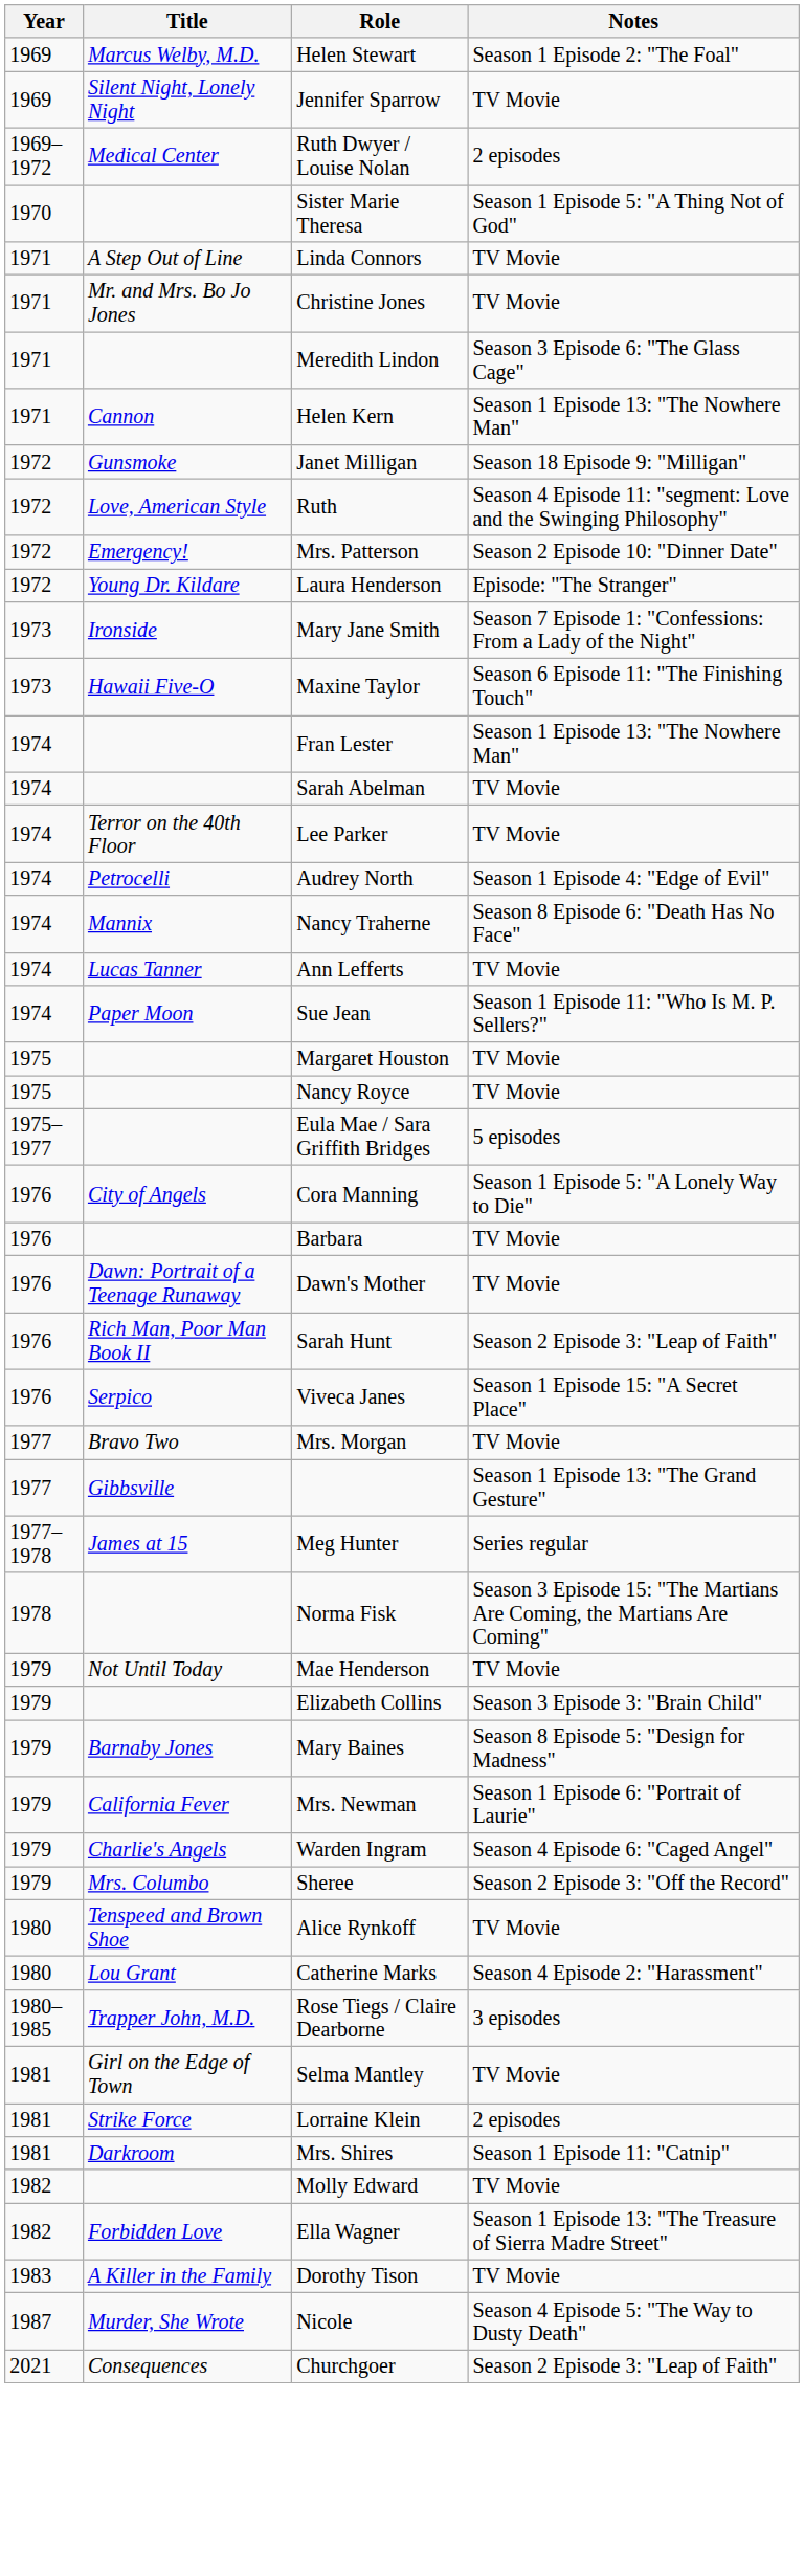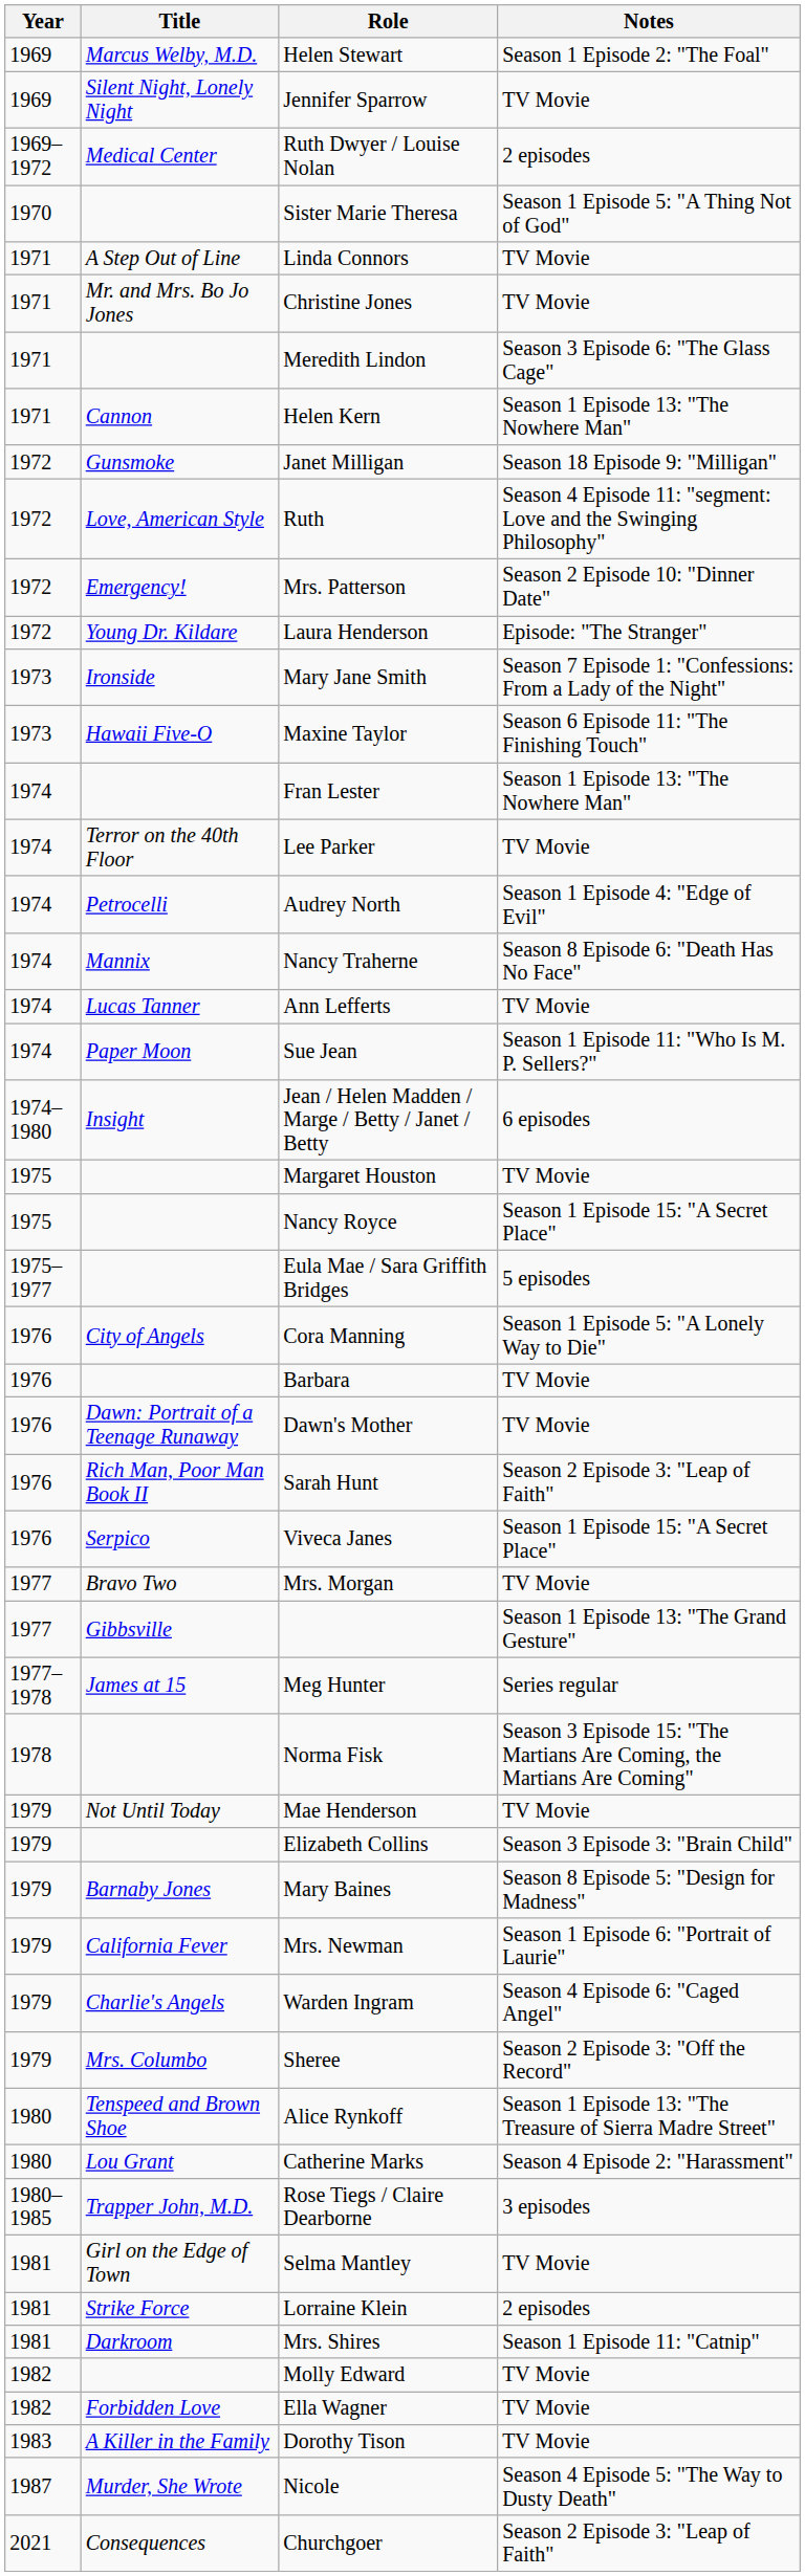- row: 1974 | Sarah Abelman | TV Movie
+ row: 1974–1980 | Insight | Jean / Helen Madden / Marge / Betty / Janet / Betty | 6 episodes
Nancy Royce | Notes: TV Movie -> Season 1 Episode 15: "A Secret Place"
Alice Rynkoff | Notes: TV Movie -> Season 1 Episode 13: "The Treasure of Sierra Madre Street"
Ella Wagner | Notes: Season 1 Episode 13: "The Treasure of Sierra Madre Street" -> TV Movie
